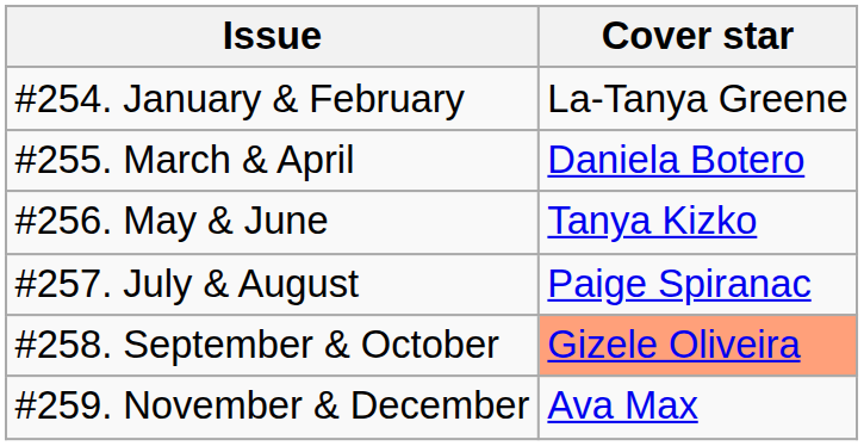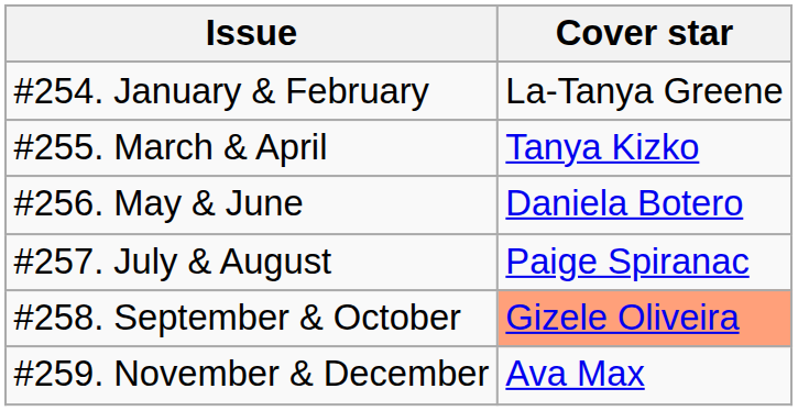#255. March & April | Cover star: Daniela Botero -> Tanya Kizko
#256. May & June | Cover star: Tanya Kizko -> Daniela Botero
